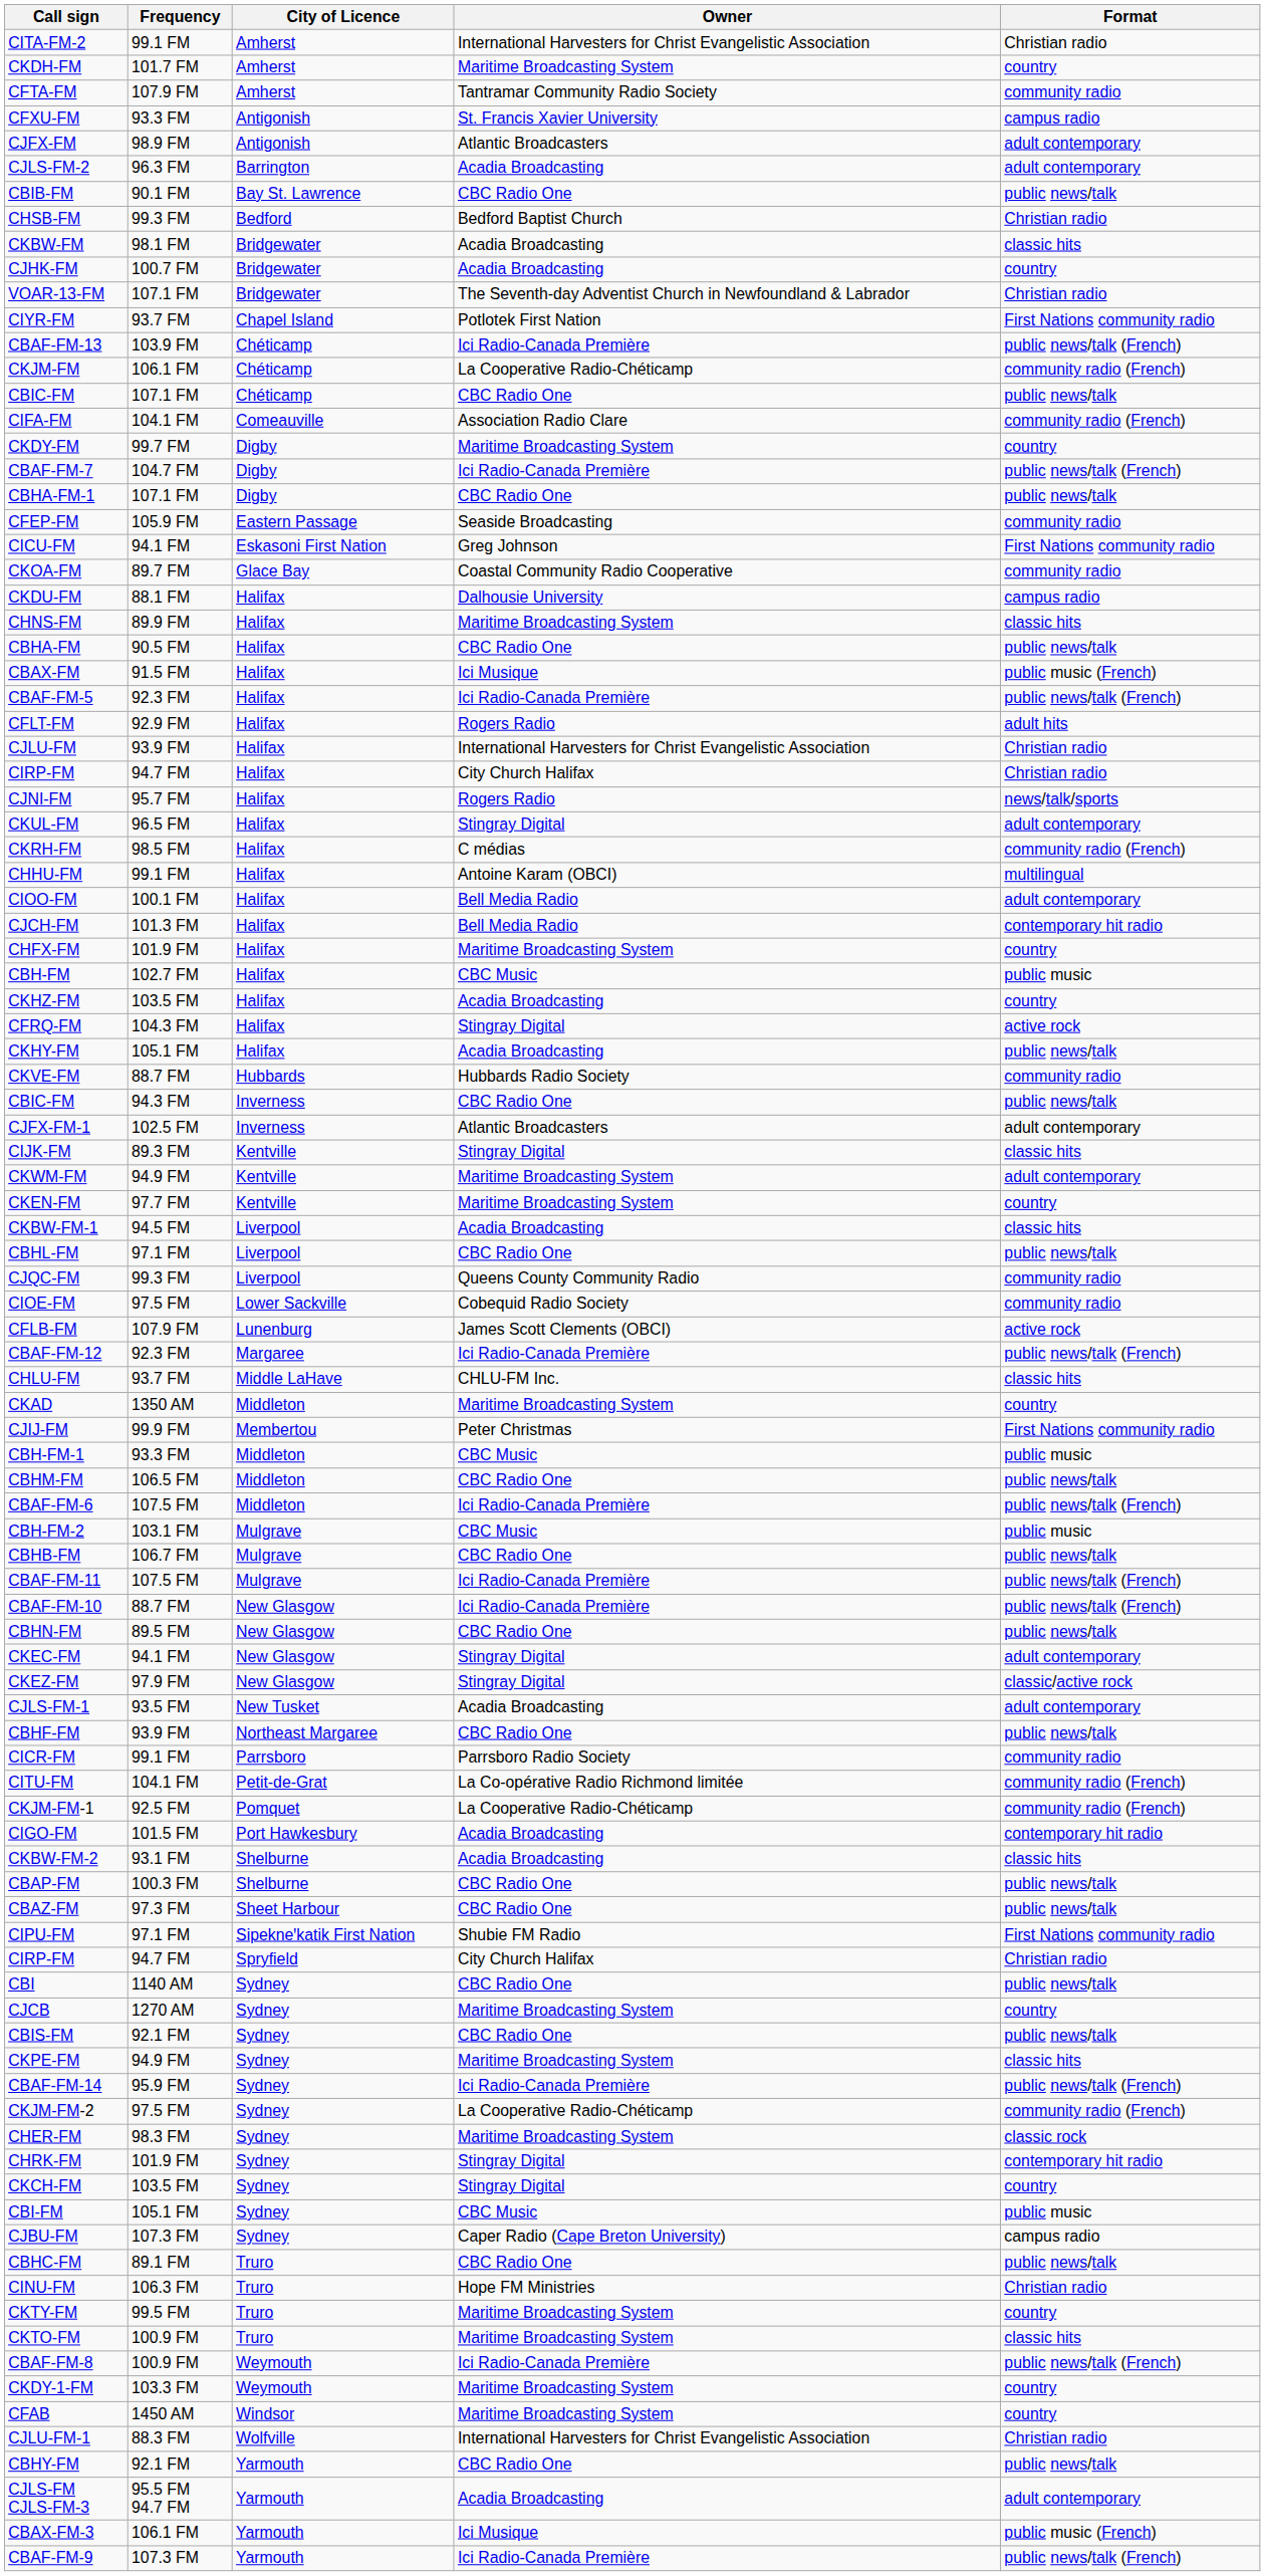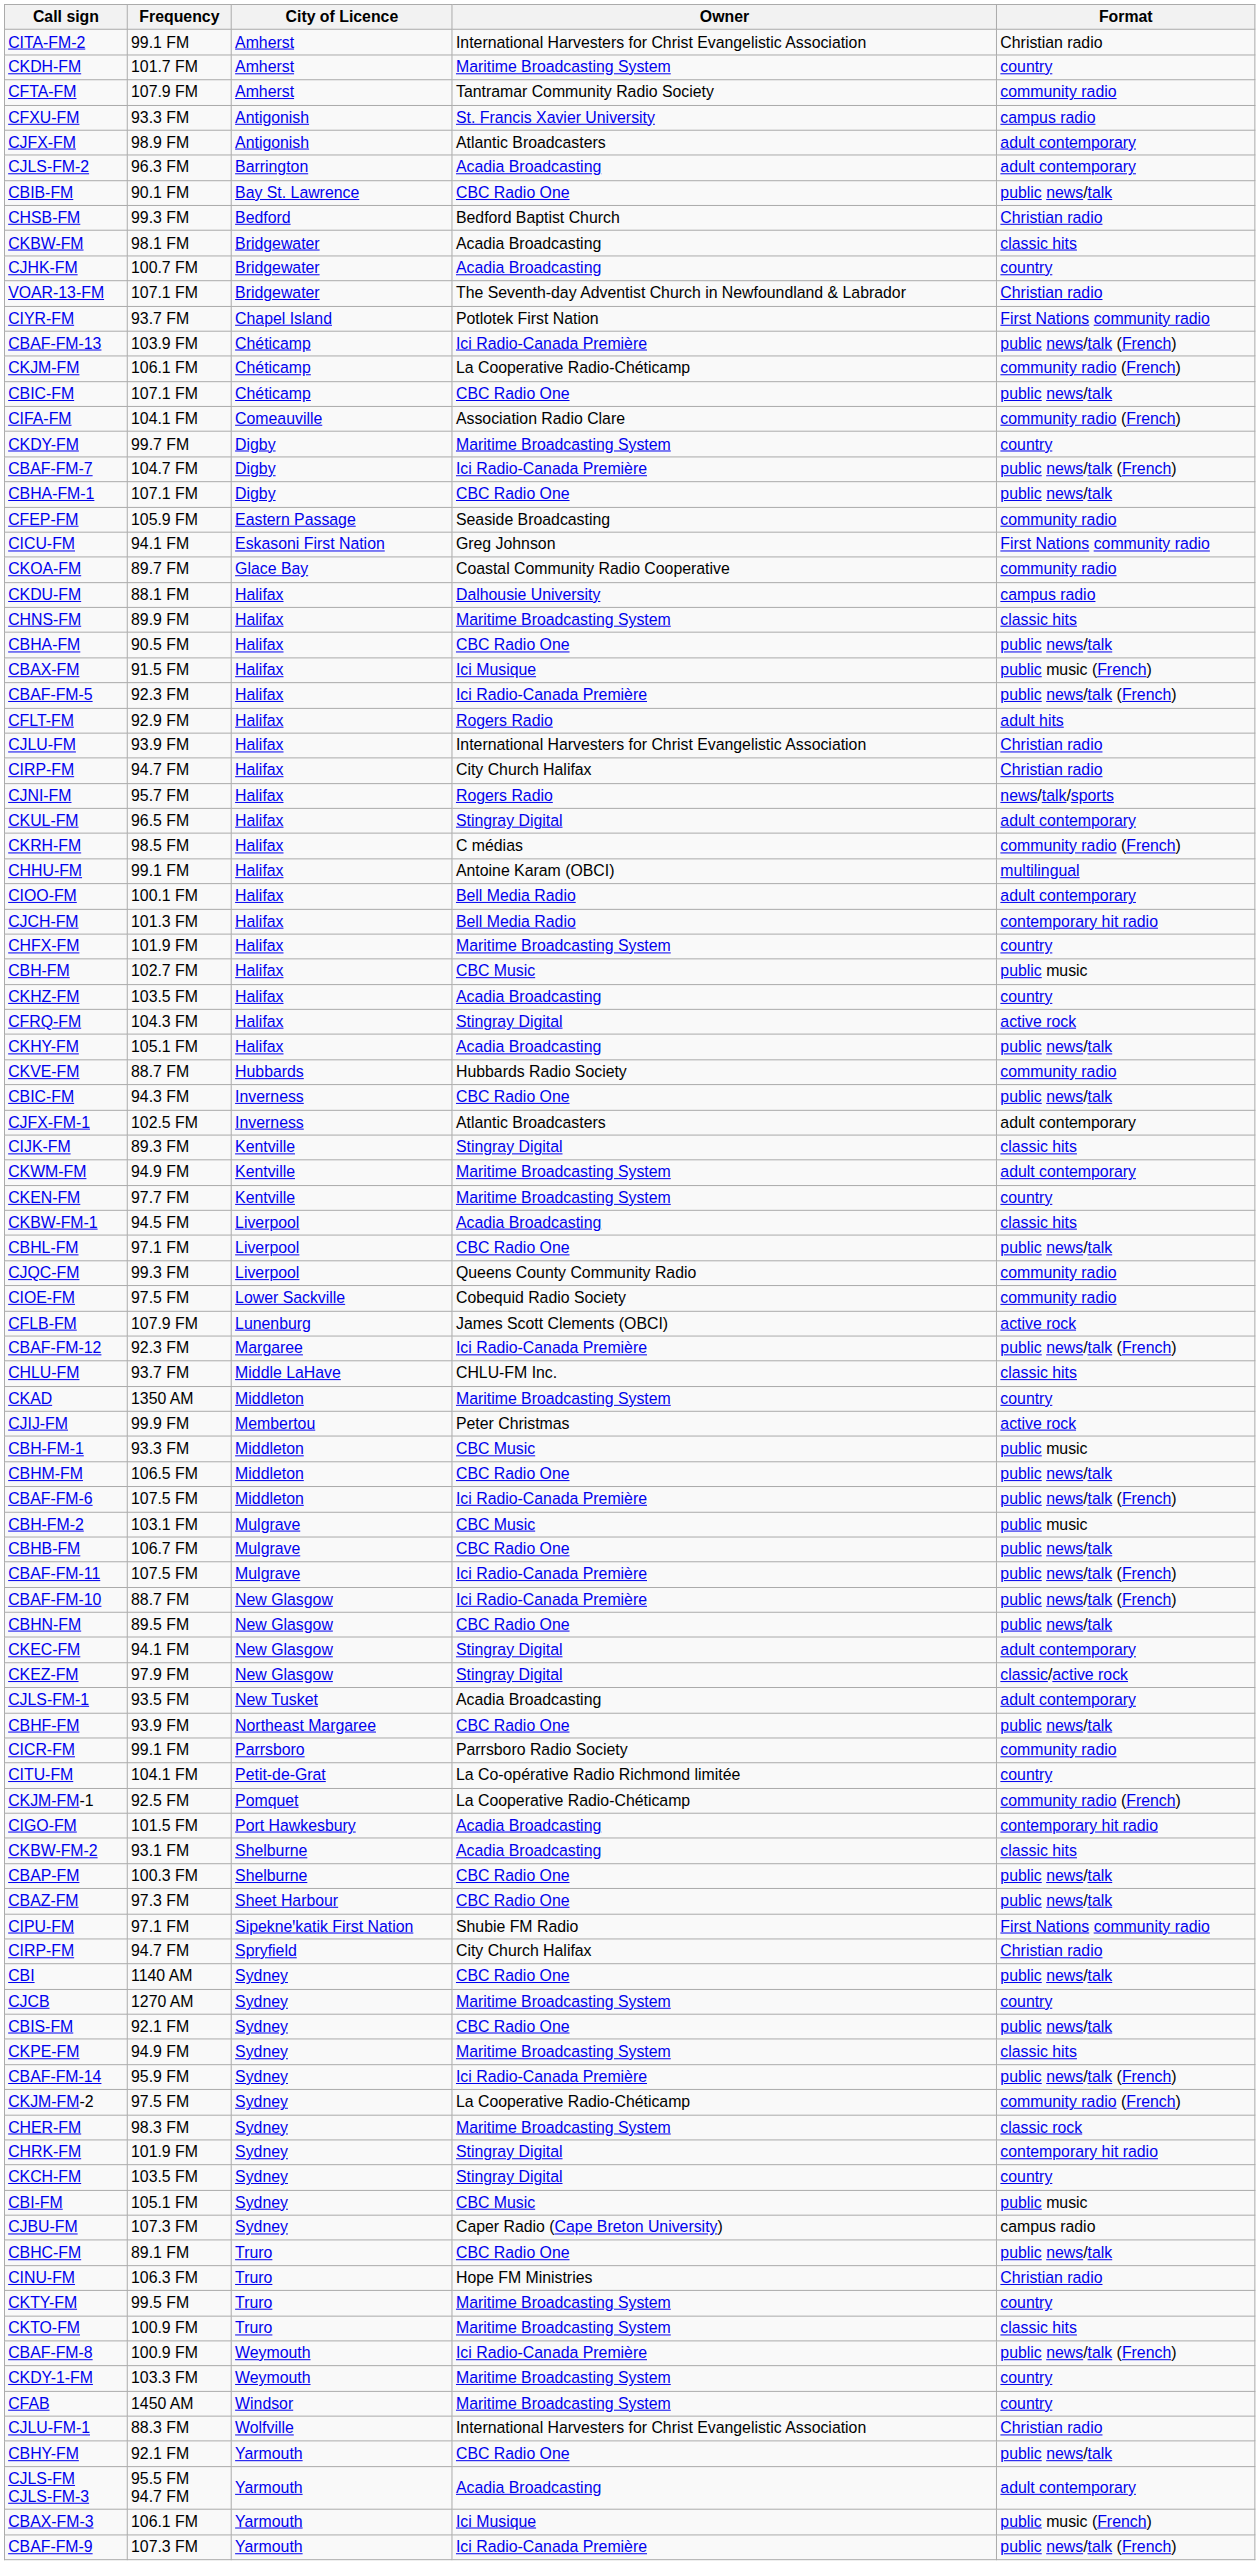CJIJ-FM | Format: First Nations community radio -> active rock
CITU-FM | Format: community radio (French) -> country
